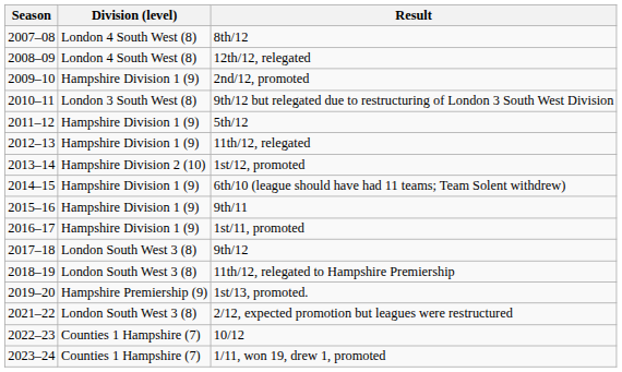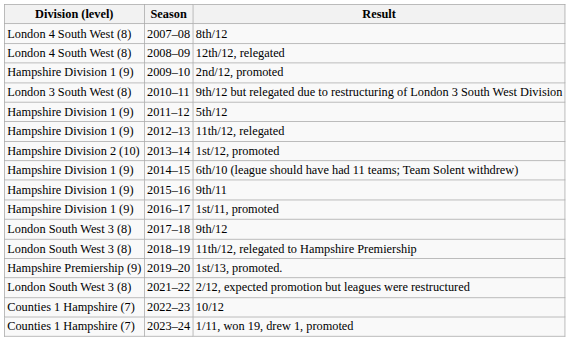columns swapped: Season <-> Division (level)
